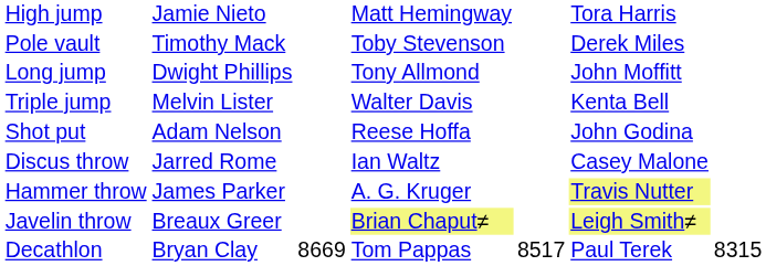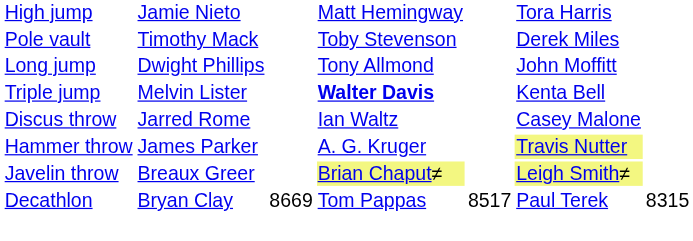Triple jump | column 4: normal -> bold
- row: Shot put | Adam Nelson | Reese Hoffa | John Godina
